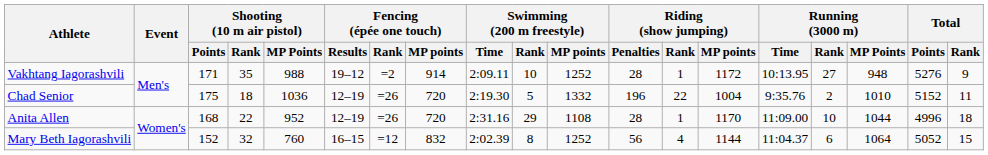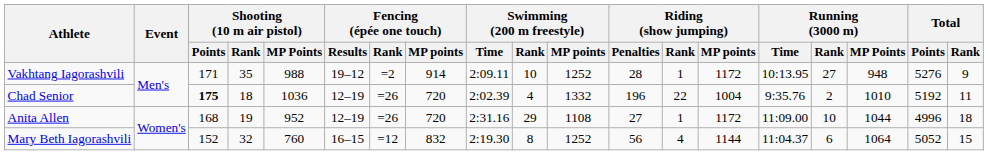Chad Senior | Shooting (10 m air pistol) / Points: normal -> bold
Chad Senior | Swimming (200 m freestyle) / Time: 2:19.30 -> 2:02.39
Chad Senior | Swimming (200 m freestyle) / Rank: 5 -> 4
Chad Senior | Total / Points: 5152 -> 5192
Anita Allen | Shooting (10 m air pistol) / Rank: 22 -> 19
Anita Allen | Riding (show jumping) / Penalties: 28 -> 27
Anita Allen | Riding (show jumping) / MP points: 1170 -> 1172
Mary Beth Iagorashvili | Swimming (200 m freestyle) / Time: 2:02.39 -> 2:19.30
